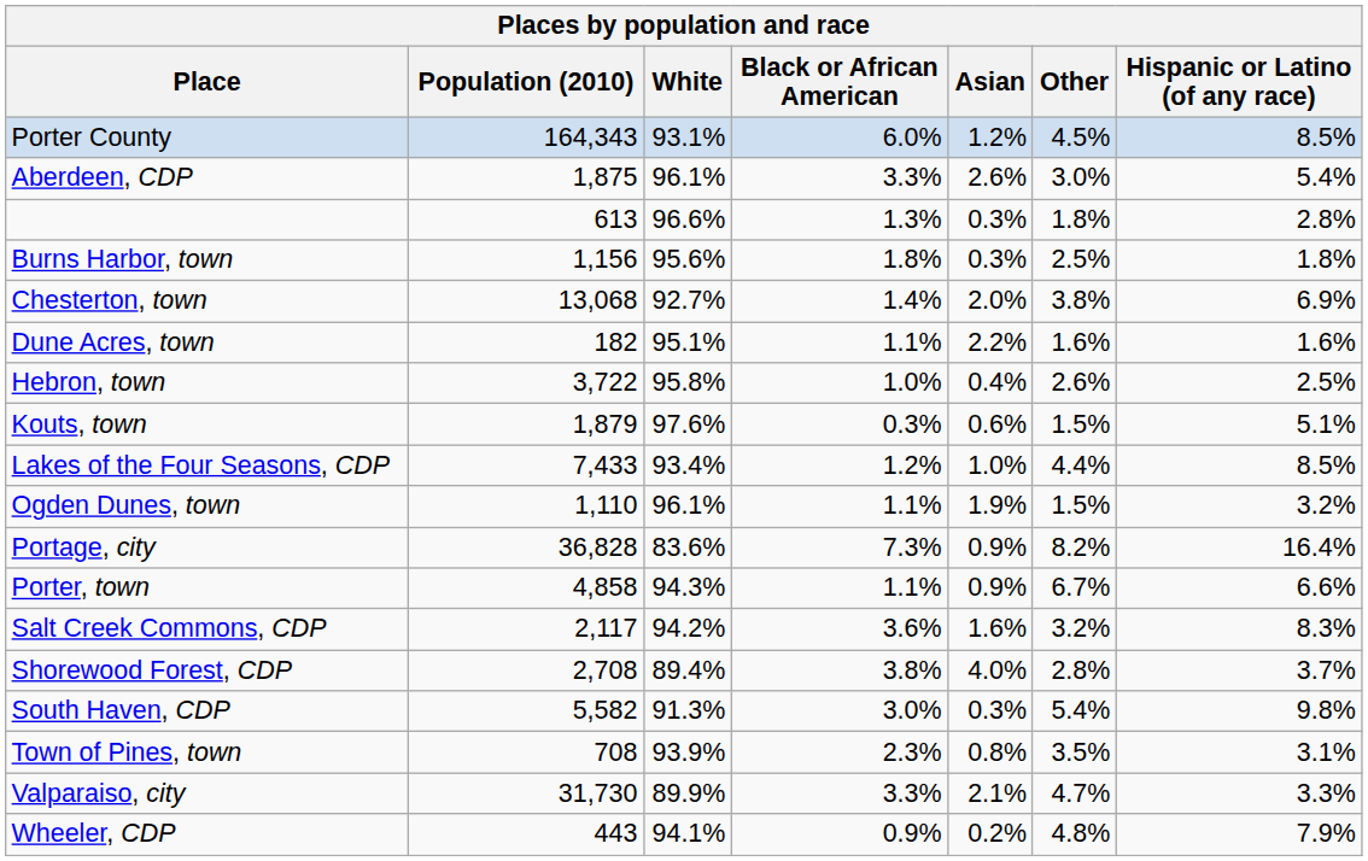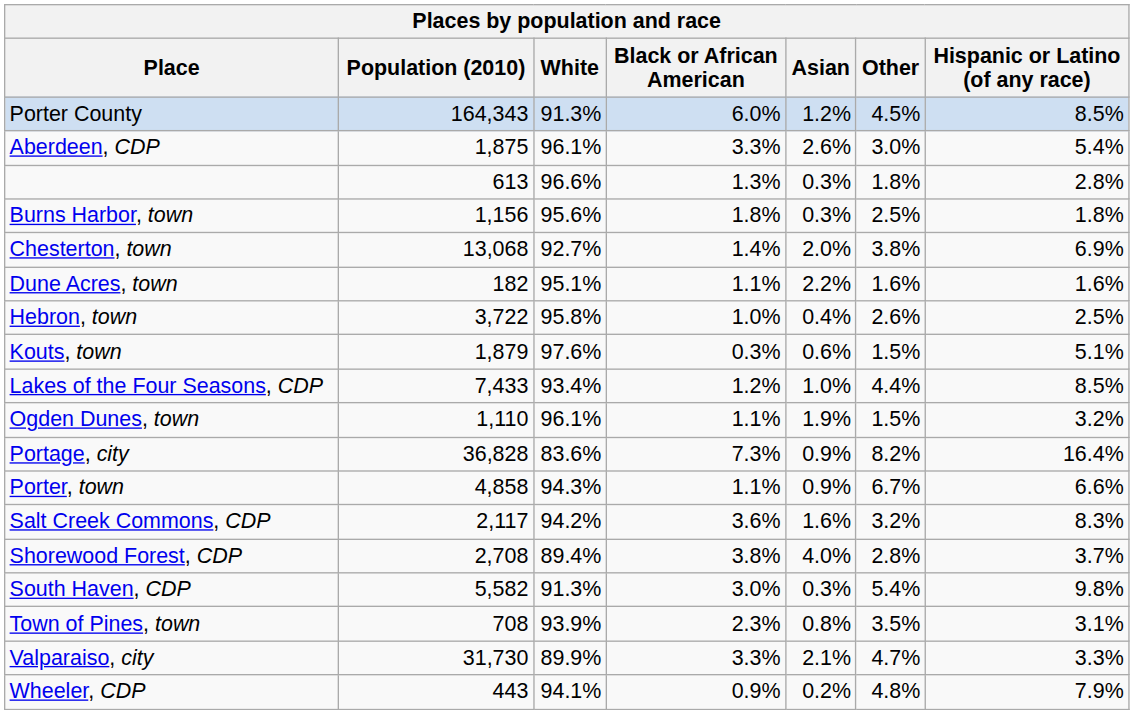Porter County | White: 93.1% -> 91.3%
